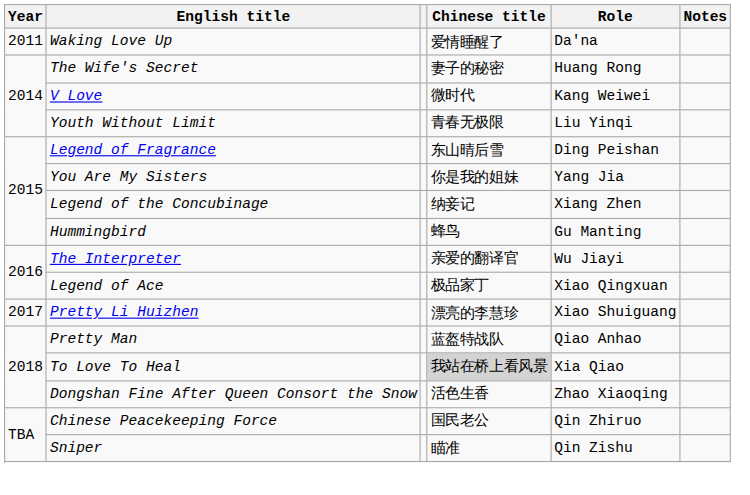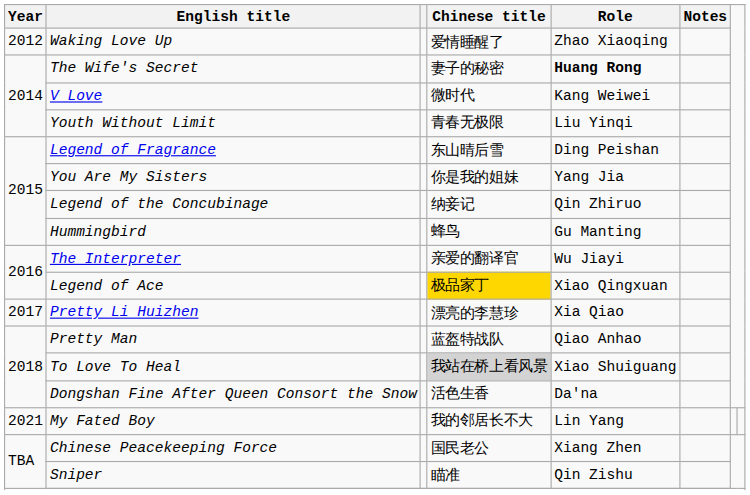Waking Love Up | Year: 2011 -> 2012
Waking Love Up | Role: Da'na -> Zhao Xiaoqing
The Wife's Secret | Role: normal -> bold
Legend of the Concubinage | Role: Xiang Zhen -> Qin Zhiruo
Legend of Ace | Chinese title: no background -> gold background
Pretty Li Huizhen | Role: Xiao Shuiguang -> Xia Qiao
To Love To Heal | Role: Xia Qiao -> Xiao Shuiguang
Dongshan Fine After Queen Consort the Snow | Role: Zhao Xiaoqing -> Da'na
+ row: 2021 | My Fated Boy | 我的邻居长不大 | Lin Yang
Chinese Peacekeeping Force | Role: Qin Zhiruo -> Xiang Zhen
